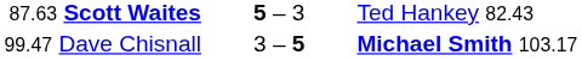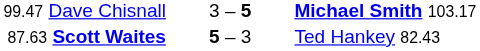rows swapped: 87.63 Scott Waites <-> 99.47 Dave Chisnall
